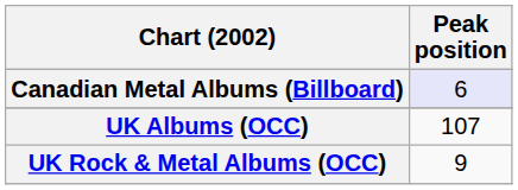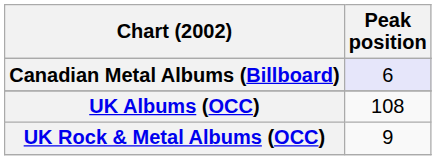UK Albums (OCC) | Peak position: 107 -> 108
